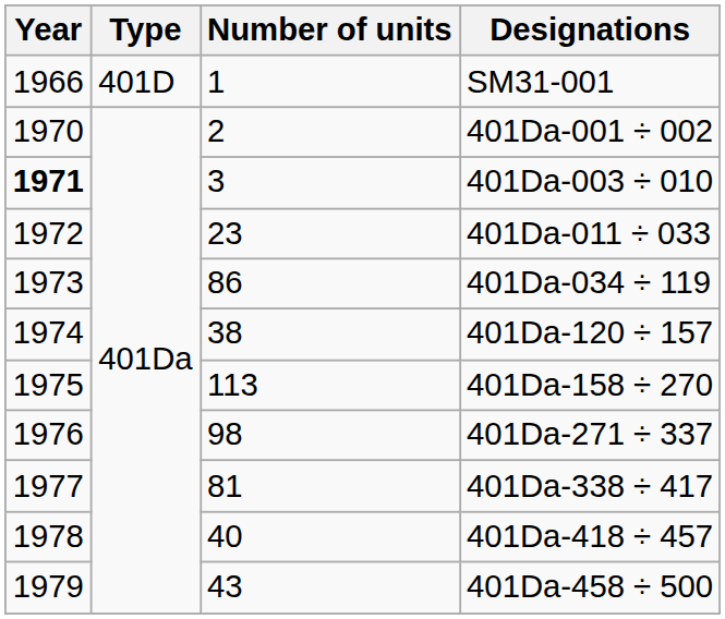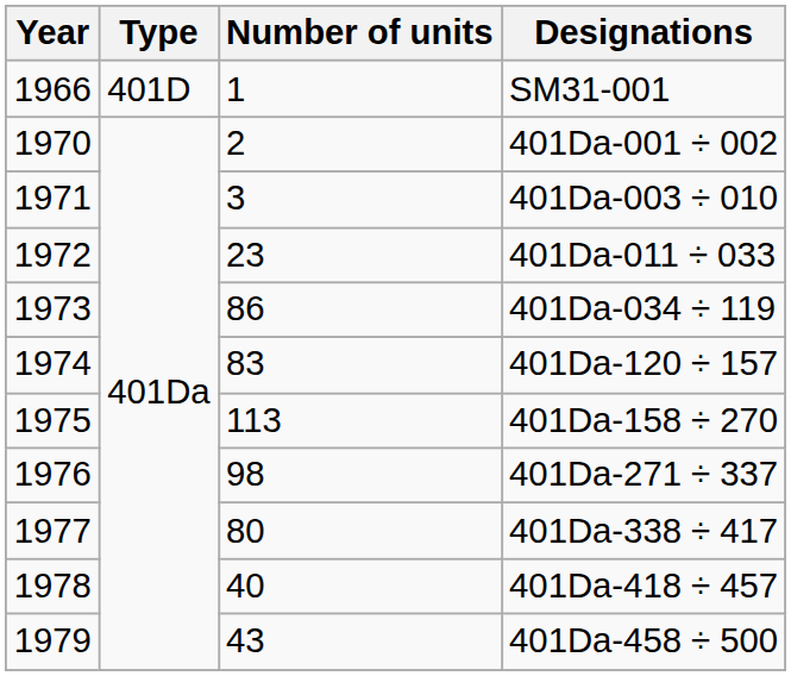401Da-003 ÷ 010 | Year: bold -> normal
401Da-120 ÷ 157 | Number of units: 38 -> 83
401Da-338 ÷ 417 | Number of units: 81 -> 80
